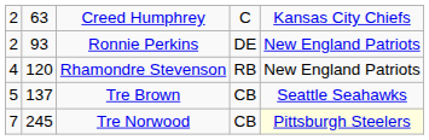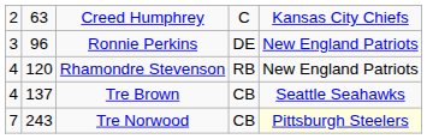Ronnie Perkins | column 1: 2 -> 3
Ronnie Perkins | column 2: 93 -> 96
Tre Brown | column 1: 5 -> 4
Tre Norwood | column 2: 245 -> 243
